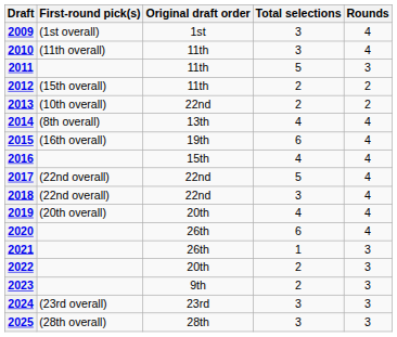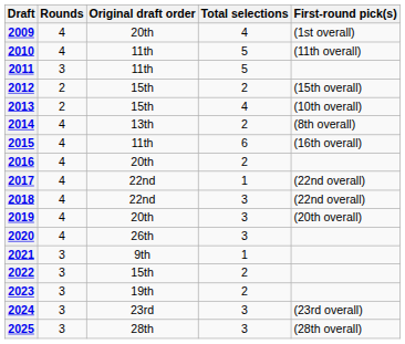columns swapped: Rounds <-> First-round pick(s)
2009 | Original draft order: 1st -> 20th
2009 | Total selections: 3 -> 4
2010 | Total selections: 3 -> 5
2012 | Original draft order: 11th -> 15th
2013 | Original draft order: 22nd -> 15th
2013 | Total selections: 2 -> 4
2014 | Total selections: 4 -> 2
2015 | Original draft order: 19th -> 11th
2016 | Original draft order: 15th -> 20th
2016 | Total selections: 4 -> 2
2017 | Total selections: 5 -> 1
2019 | Total selections: 4 -> 3
2020 | Total selections: 6 -> 3
2021 | Original draft order: 26th -> 9th
2022 | Original draft order: 20th -> 15th
2023 | Original draft order: 9th -> 19th
